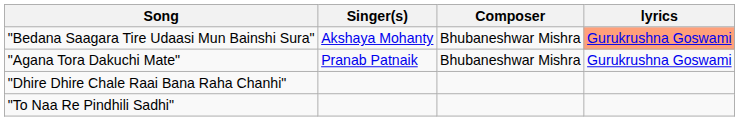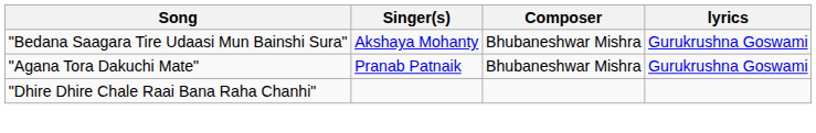"Bedana Saagara Tire Udaasi Mun Bainshi Sura" | lyrics: lightsalmon background -> no background
- row: "To Naa Re Pindhili Sadhi"
